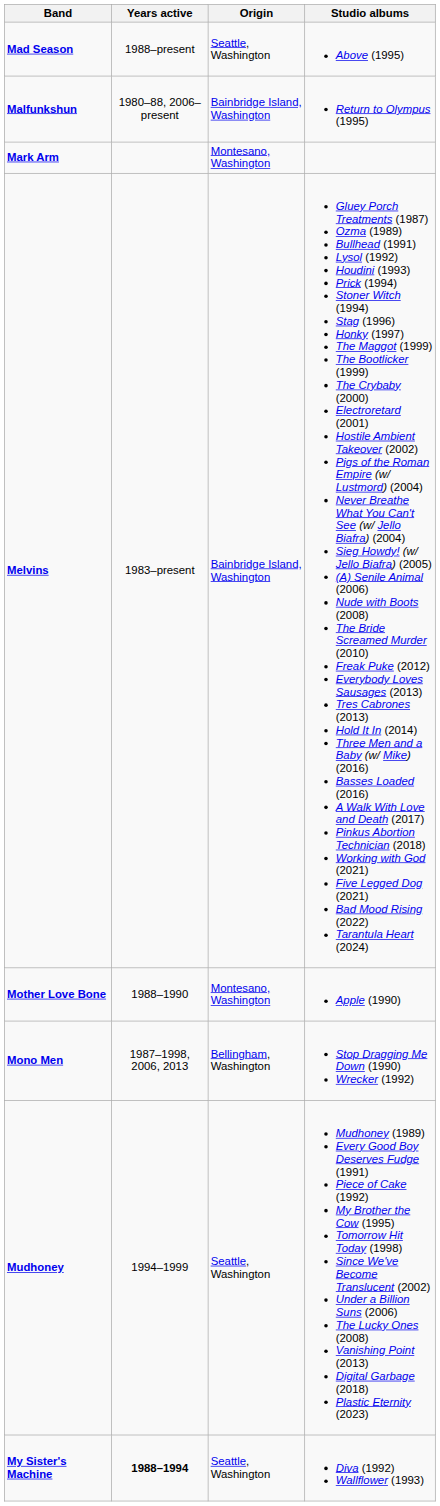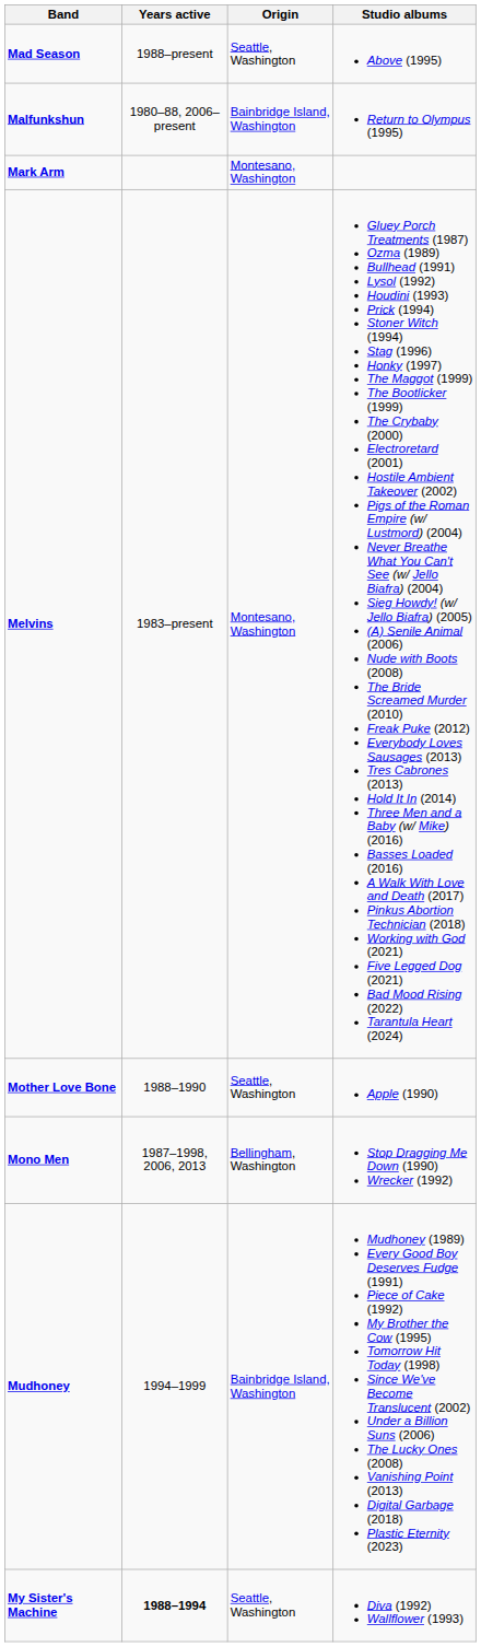Melvins | Origin: Bainbridge Island, Washington -> Montesano, Washington
Mother Love Bone | Origin: Montesano, Washington -> Seattle, Washington
Mudhoney | Origin: Seattle, Washington -> Bainbridge Island, Washington
